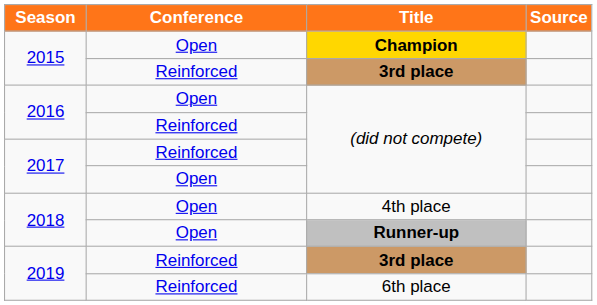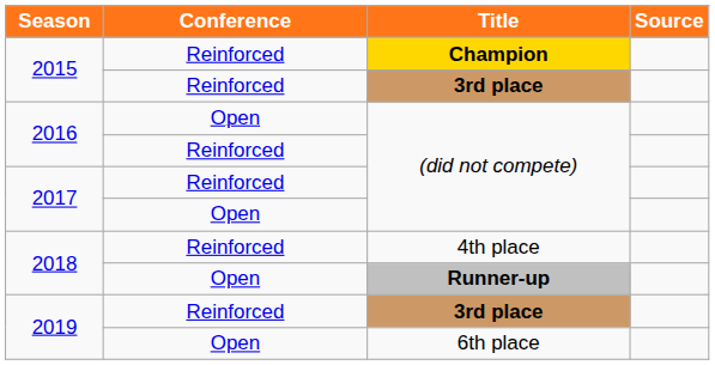Champion | Conference: Open -> Reinforced
4th place | Conference: Open -> Reinforced
6th place | Conference: Reinforced -> Open
